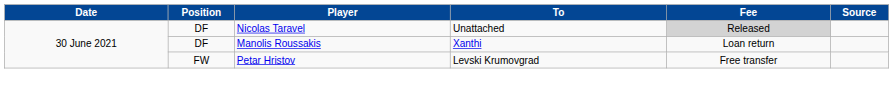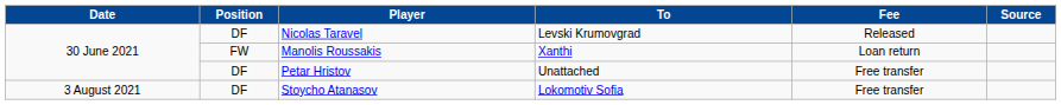Nicolas Taravel | To: Unattached -> Levski Krumovgrad
Nicolas Taravel | Fee: lightgrey background -> no background
Manolis Roussakis | Position: DF -> FW
Petar Hristov | Position: FW -> DF
Petar Hristov | To: Levski Krumovgrad -> Unattached
+ row: 3 August 2021 | DF | Stoycho Atanasov | Lokomotiv Sofia | Free transfer
